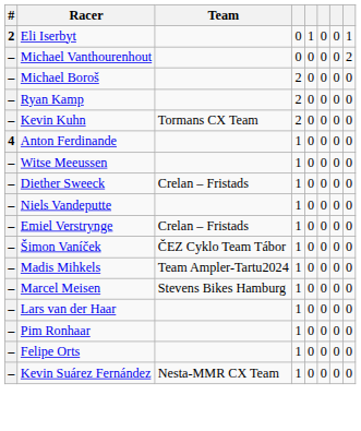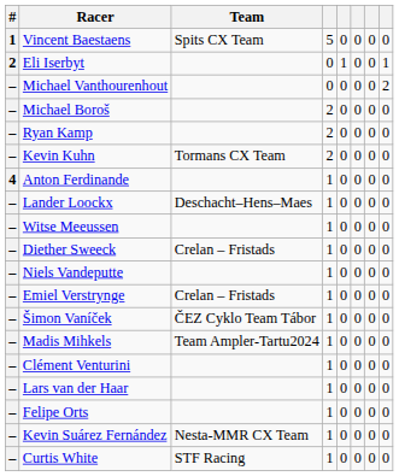+ row: 1 | Vincent Baestaens | Spits CX Team | 5 | 0 | 0 | 0 | 0
+ row: – | Lander Loockx | Deschacht–Hens–Maes | 1 | 0 | 0 | 0 | 0
+ row: – | Clément Venturini | 1 | 0 | 0 | 0 | 0
- row: – | Marcel Meisen | Stevens Bikes Hamburg | 1 | 0 | 0 | 0 | 0
- row: – | Pim Ronhaar | 1 | 0 | 0 | 0 | 0
+ row: – | Curtis White | STF Racing | 1 | 0 | 0 | 0 | 0
